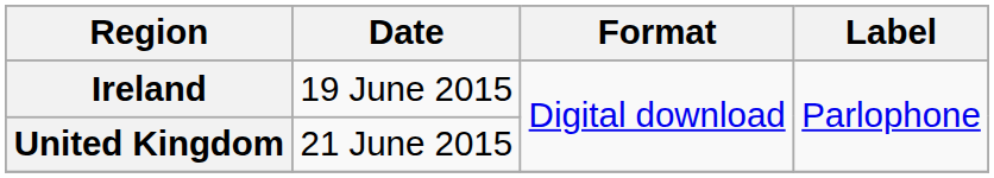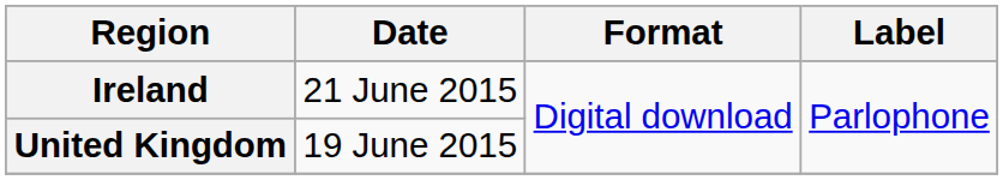Ireland | Date: 19 June 2015 -> 21 June 2015
United Kingdom | Date: 21 June 2015 -> 19 June 2015
